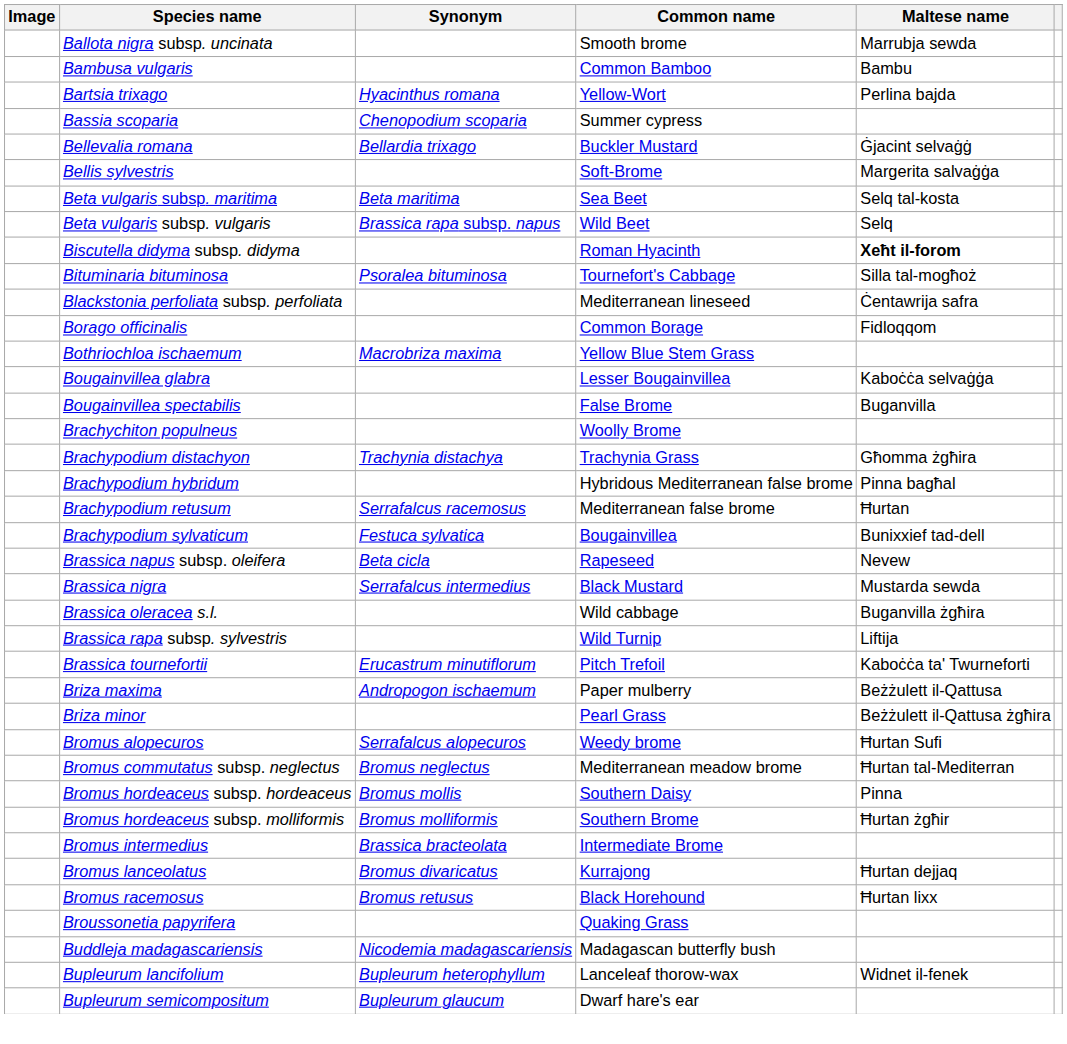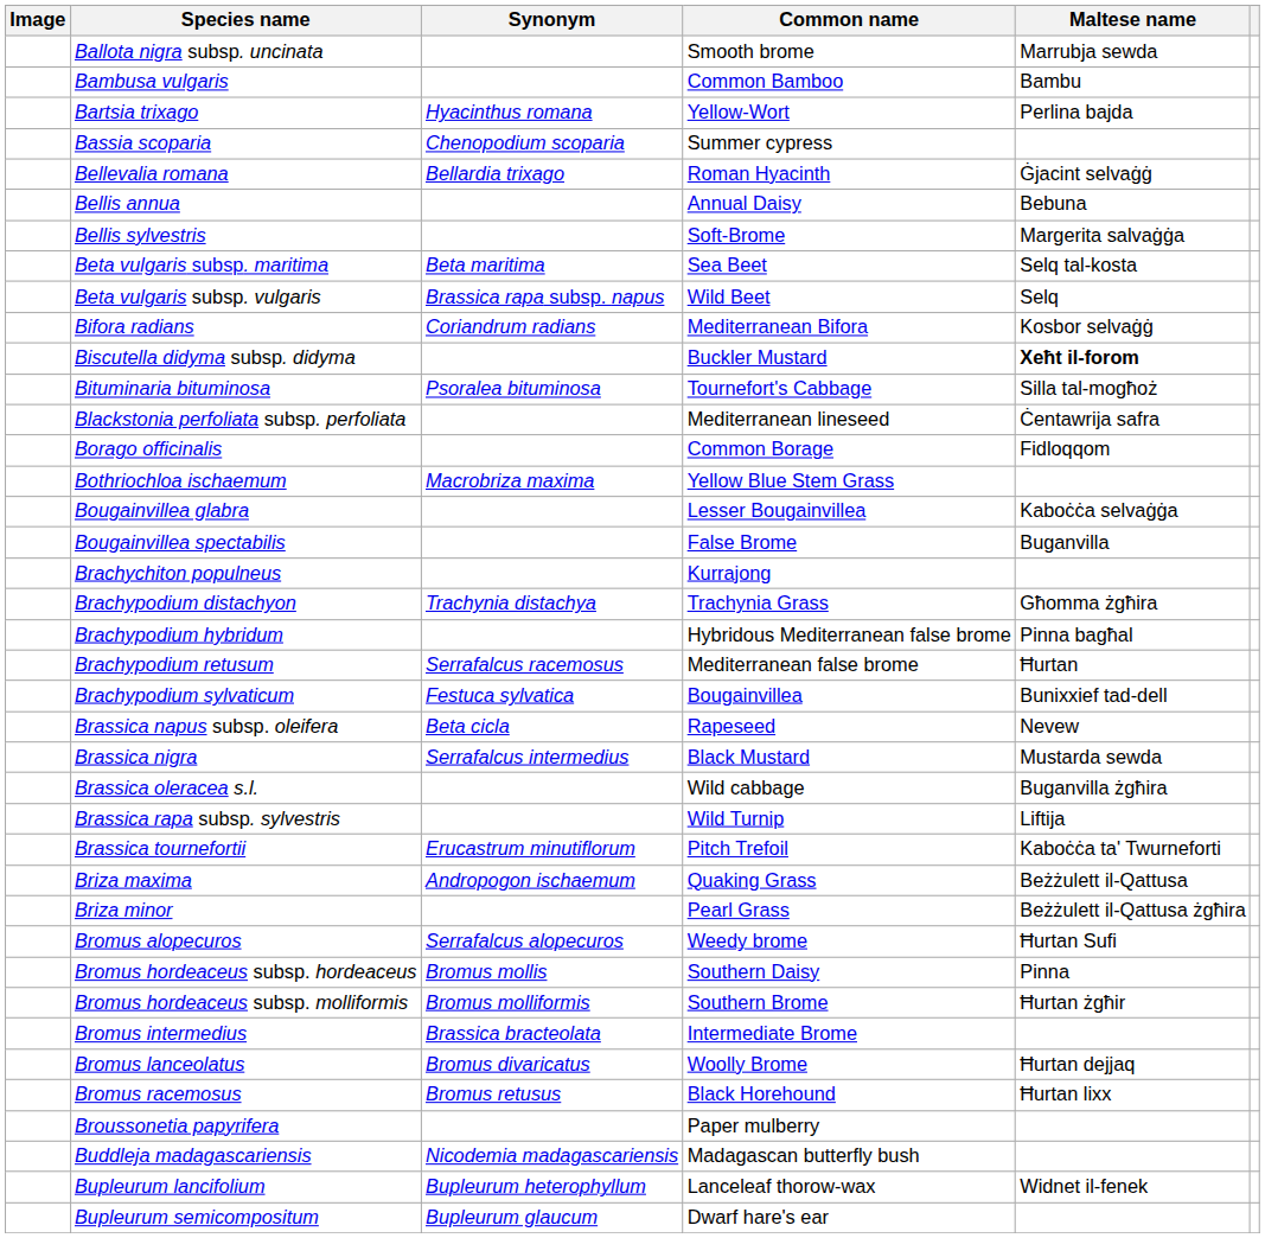Bellevalia romana | Common name: Buckler Mustard -> Roman Hyacinth
+ row: Bellis annua | Annual Daisy | Bebuna
+ row: Bifora radians | Coriandrum radians | Mediterranean Bifora | Kosbor selvaġġ
Biscutella didyma subsp. didyma | Common name: Roman Hyacinth -> Buckler Mustard
Brachychiton populneus | Common name: Woolly Brome -> Kurrajong
Briza maxima | Common name: Paper mulberry -> Quaking Grass
- row: Bromus commutatus subsp. neglectus | Bromus neglectus | Mediterranean meadow brome | Ħurtan tal-Mediterran
Bromus lanceolatus | Common name: Kurrajong -> Woolly Brome
Broussonetia papyrifera | Common name: Quaking Grass -> Paper mulberry
